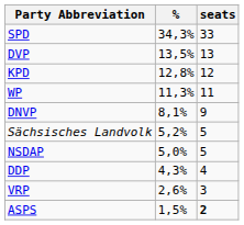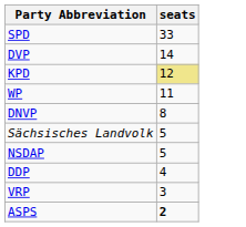- column: % | 34,3% | 13,5% | 12,8% | 11,3% | 8,1% | 5,2% | 5,0% | 4,3% | 2,6% | 1,5%
DVP | seats: 13 -> 14
KPD | seats: no background -> khaki background
DNVP | seats: 9 -> 8
